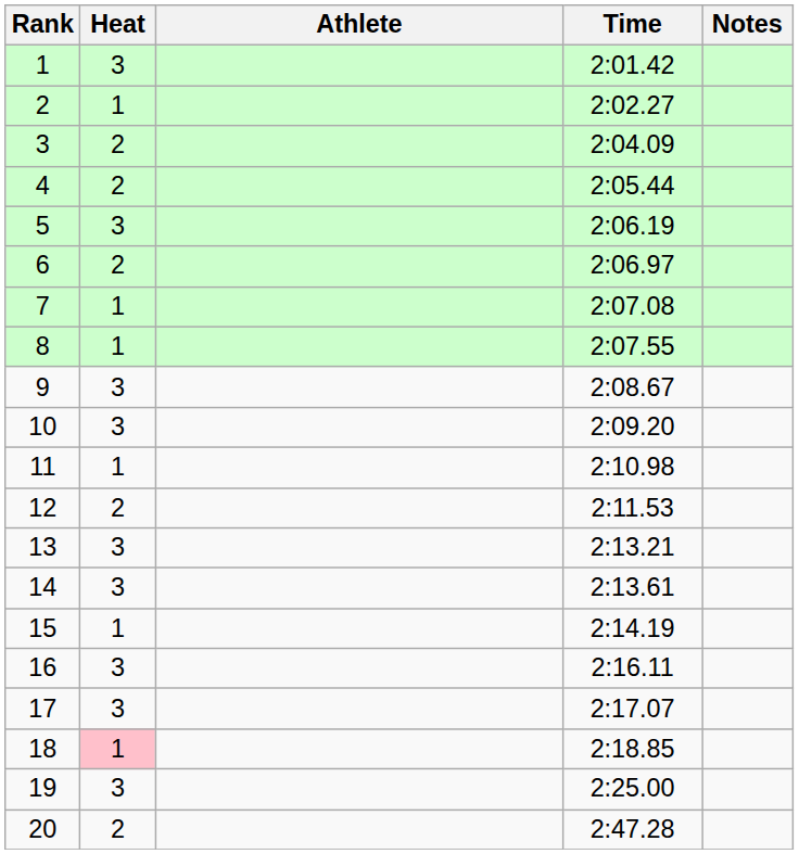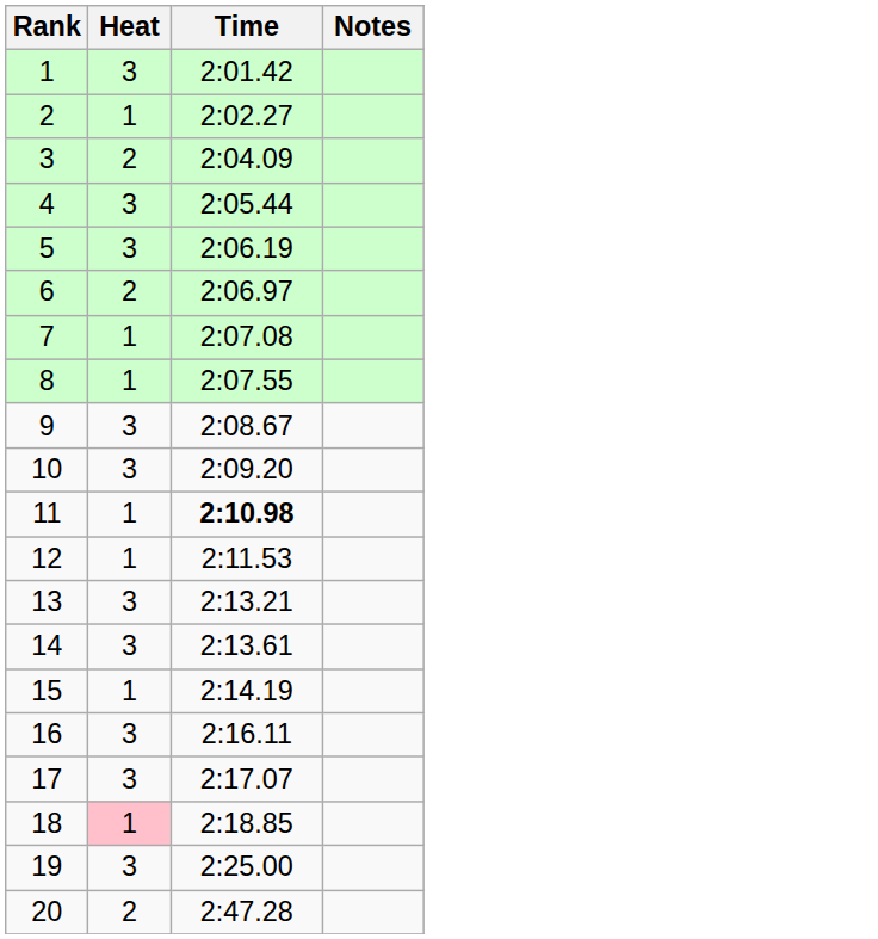- column: Athlete
4 | Heat: 2 -> 3
11 | Time: normal -> bold
12 | Heat: 2 -> 1
